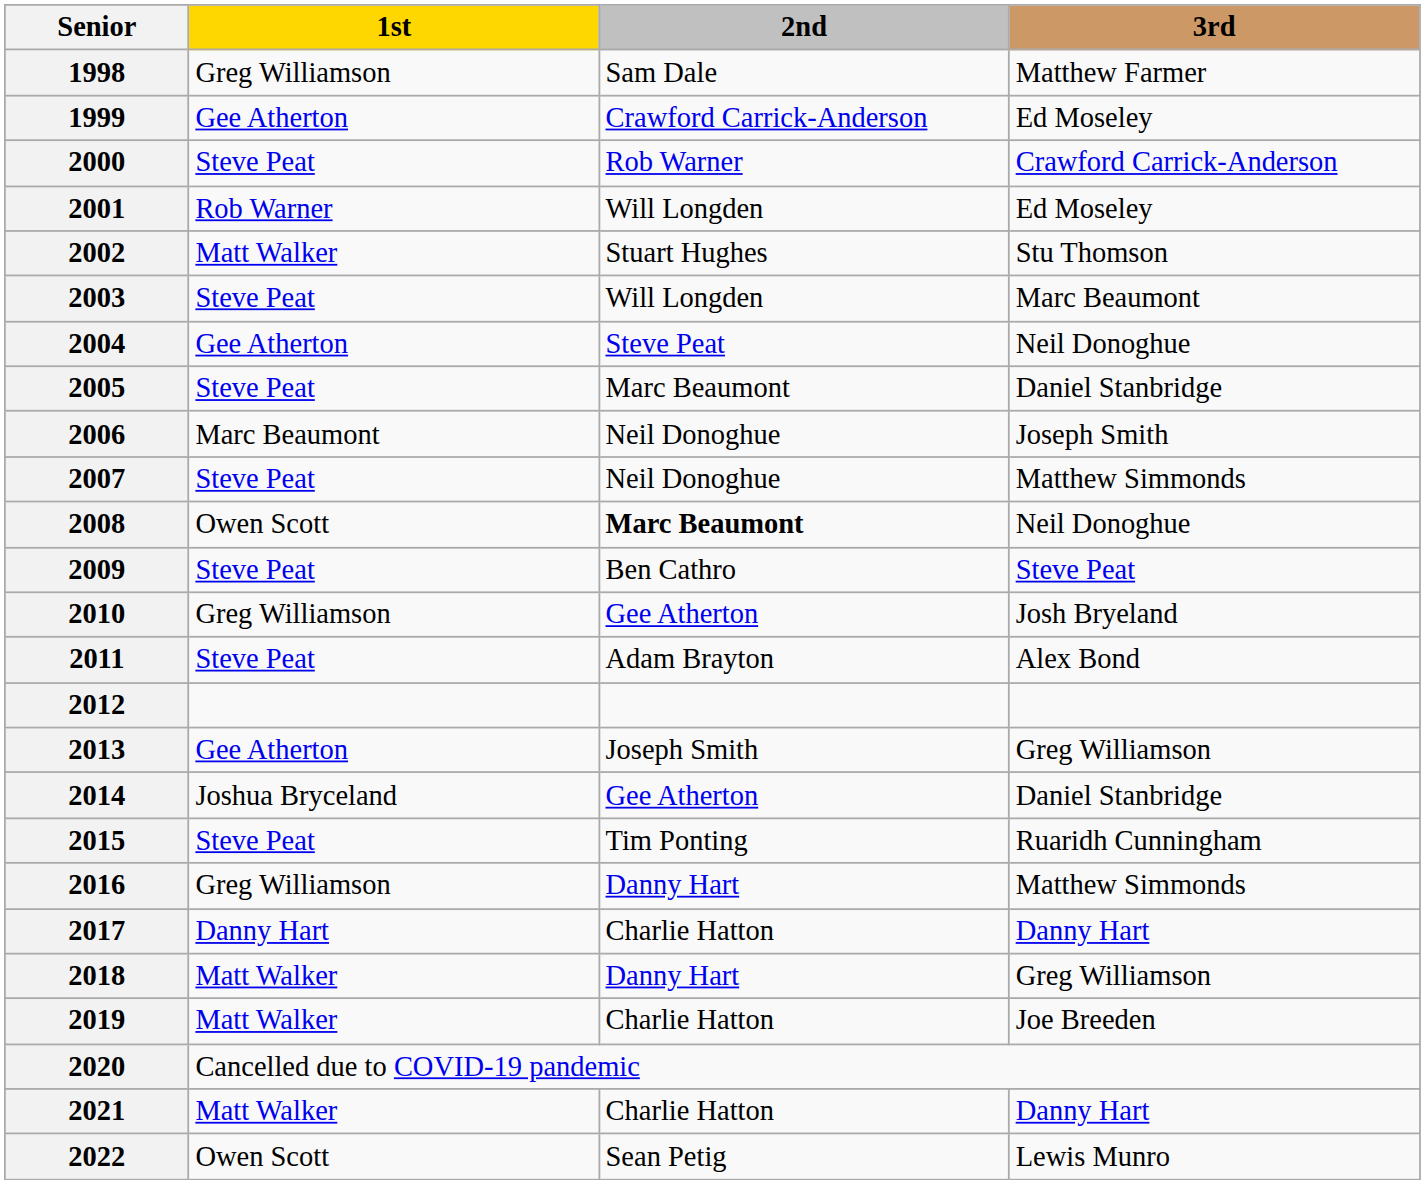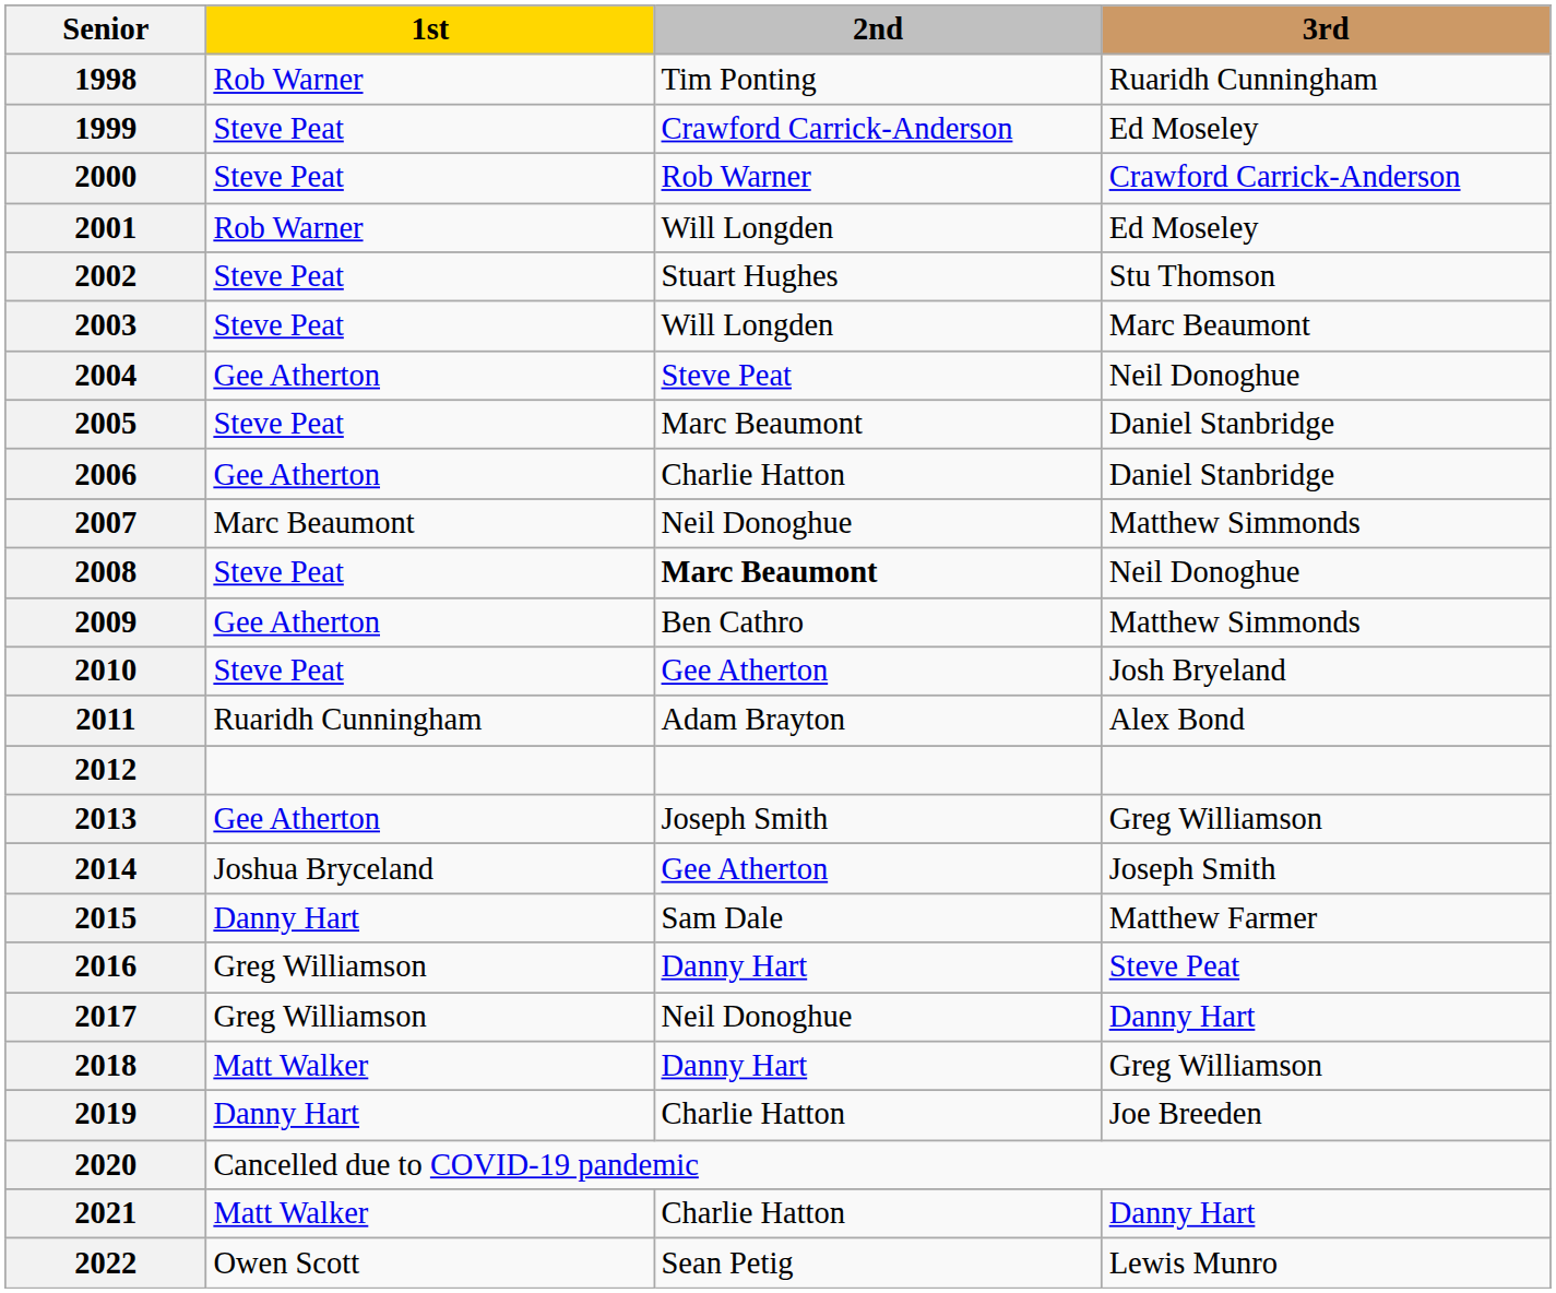1998 | 1st: Greg Williamson -> Rob Warner
1998 | 2nd: Sam Dale -> Tim Ponting
1998 | 3rd: Matthew Farmer -> Ruaridh Cunningham
1999 | 1st: Gee Atherton -> Steve Peat
2002 | 1st: Matt Walker -> Steve Peat
2006 | 1st: Marc Beaumont -> Gee Atherton
2006 | 2nd: Neil Donoghue -> Charlie Hatton
2006 | 3rd: Joseph Smith -> Daniel Stanbridge
2007 | 1st: Steve Peat -> Marc Beaumont
2008 | 1st: Owen Scott -> Steve Peat
2009 | 1st: Steve Peat -> Gee Atherton
2009 | 3rd: Steve Peat -> Matthew Simmonds
2010 | 1st: Greg Williamson -> Steve Peat
2011 | 1st: Steve Peat -> Ruaridh Cunningham
2014 | 3rd: Daniel Stanbridge -> Joseph Smith
2015 | 1st: Steve Peat -> Danny Hart
2015 | 2nd: Tim Ponting -> Sam Dale
2015 | 3rd: Ruaridh Cunningham -> Matthew Farmer
2016 | 3rd: Matthew Simmonds -> Steve Peat
2017 | 1st: Danny Hart -> Greg Williamson
2017 | 2nd: Charlie Hatton -> Neil Donoghue
2019 | 1st: Matt Walker -> Danny Hart
